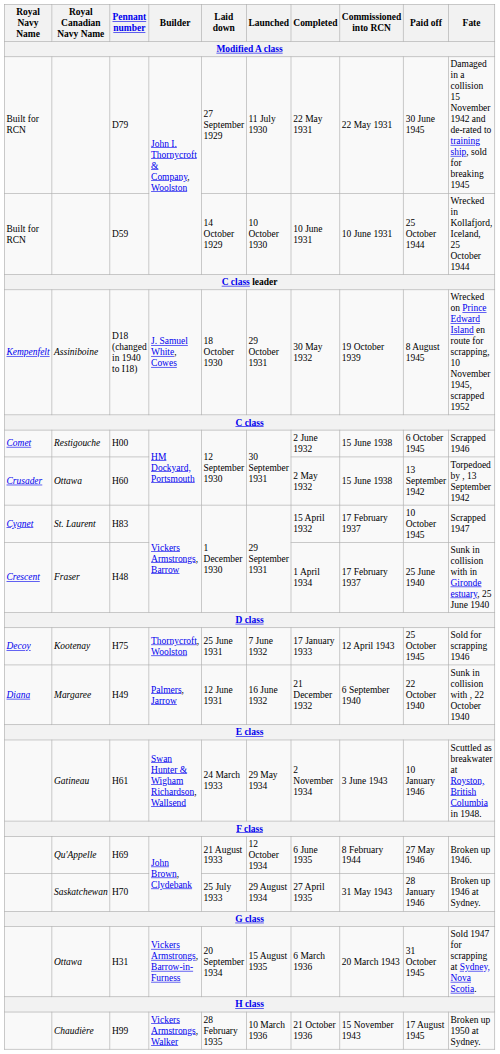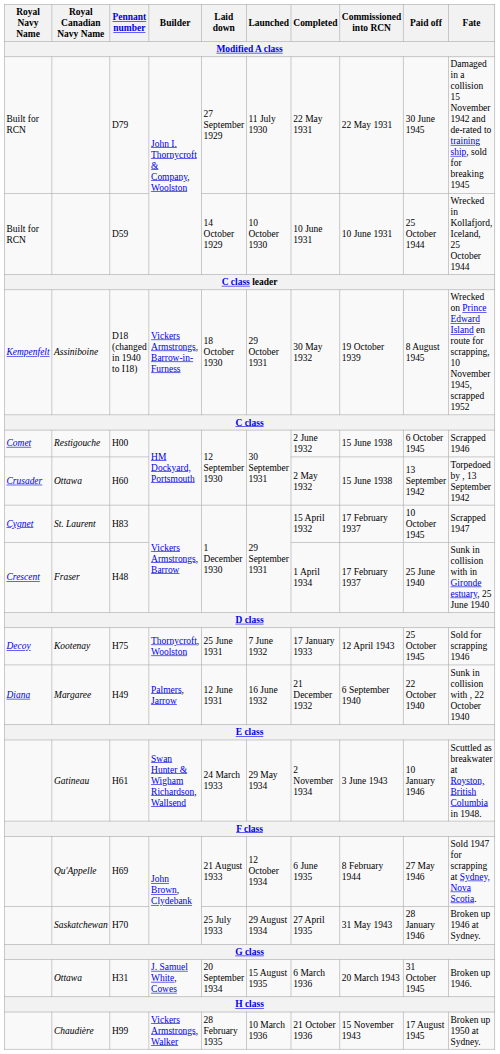D18 (changed in 1940 to I18) | Builder: J. Samuel White, Cowes -> Vickers Armstrongs, Barrow-in-Furness
H69 | Fate: Broken up 1946. -> Sold 1947 for scrapping at Sydney, Nova Scotia.
H31 | Builder: Vickers Armstrongs, Barrow-in-Furness -> J. Samuel White, Cowes
H31 | Fate: Sold 1947 for scrapping at Sydney, Nova Scotia. -> Broken up 1946.
